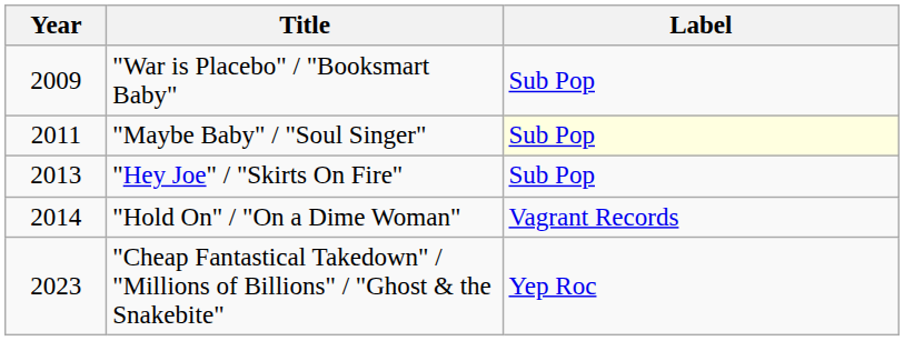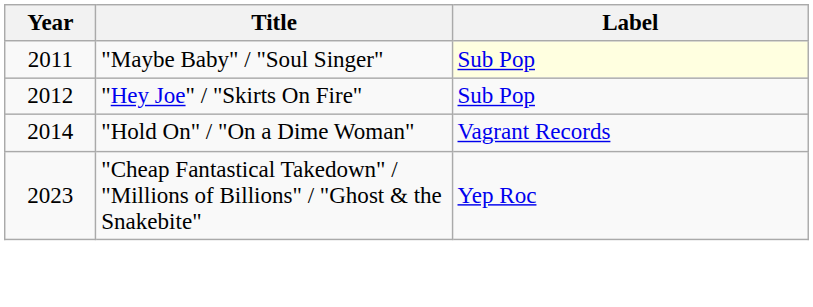- row: 2009 | "War is Placebo" / "Booksmart Baby" | Sub Pop
"Hey Joe" / "Skirts On Fire" | Year: 2013 -> 2012
